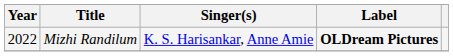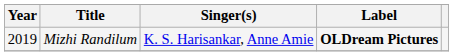Mizhi Randilum | Year: 2022 -> 2019
